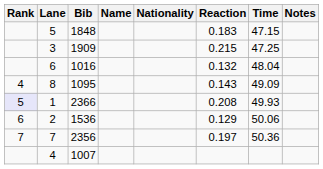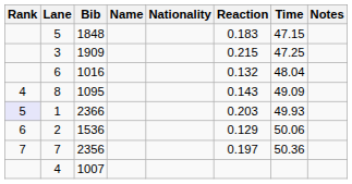1 | Reaction: 0.208 -> 0.203
